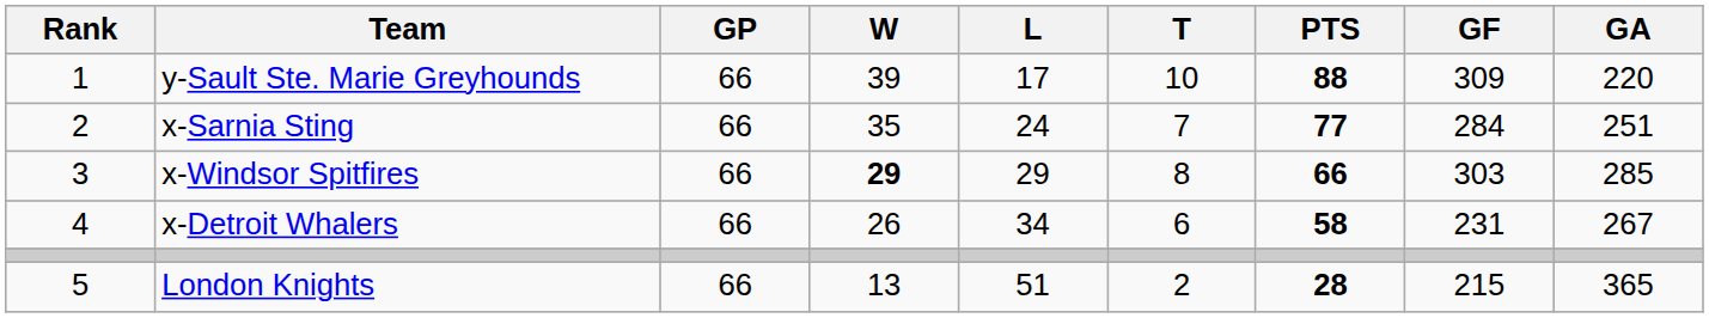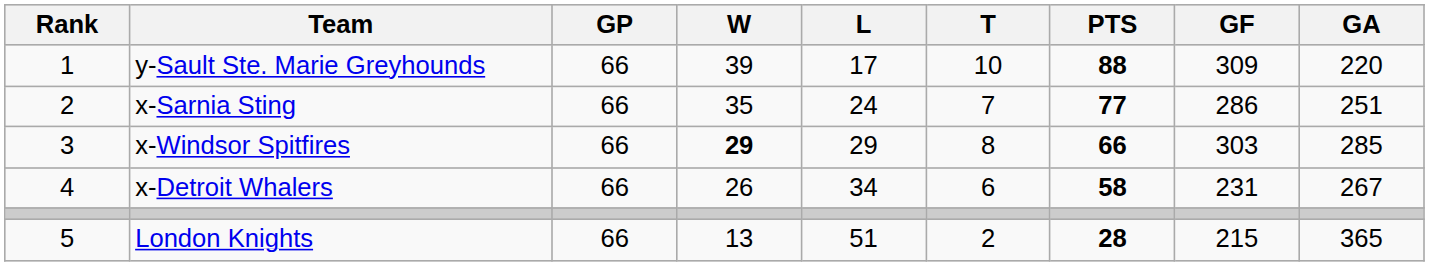x-Sarnia Sting | GF: 284 -> 286
